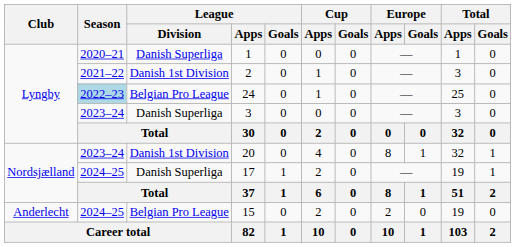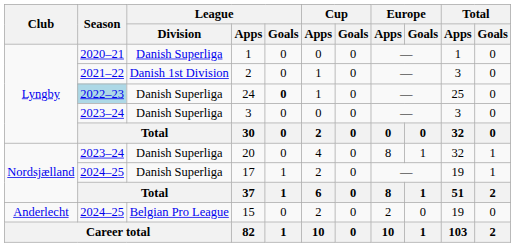24 | League / Division: Belgian Pro League -> Danish Superliga
24 | League / Goals: normal -> bold
20 | League / Division: Danish 1st Division -> Danish Superliga
